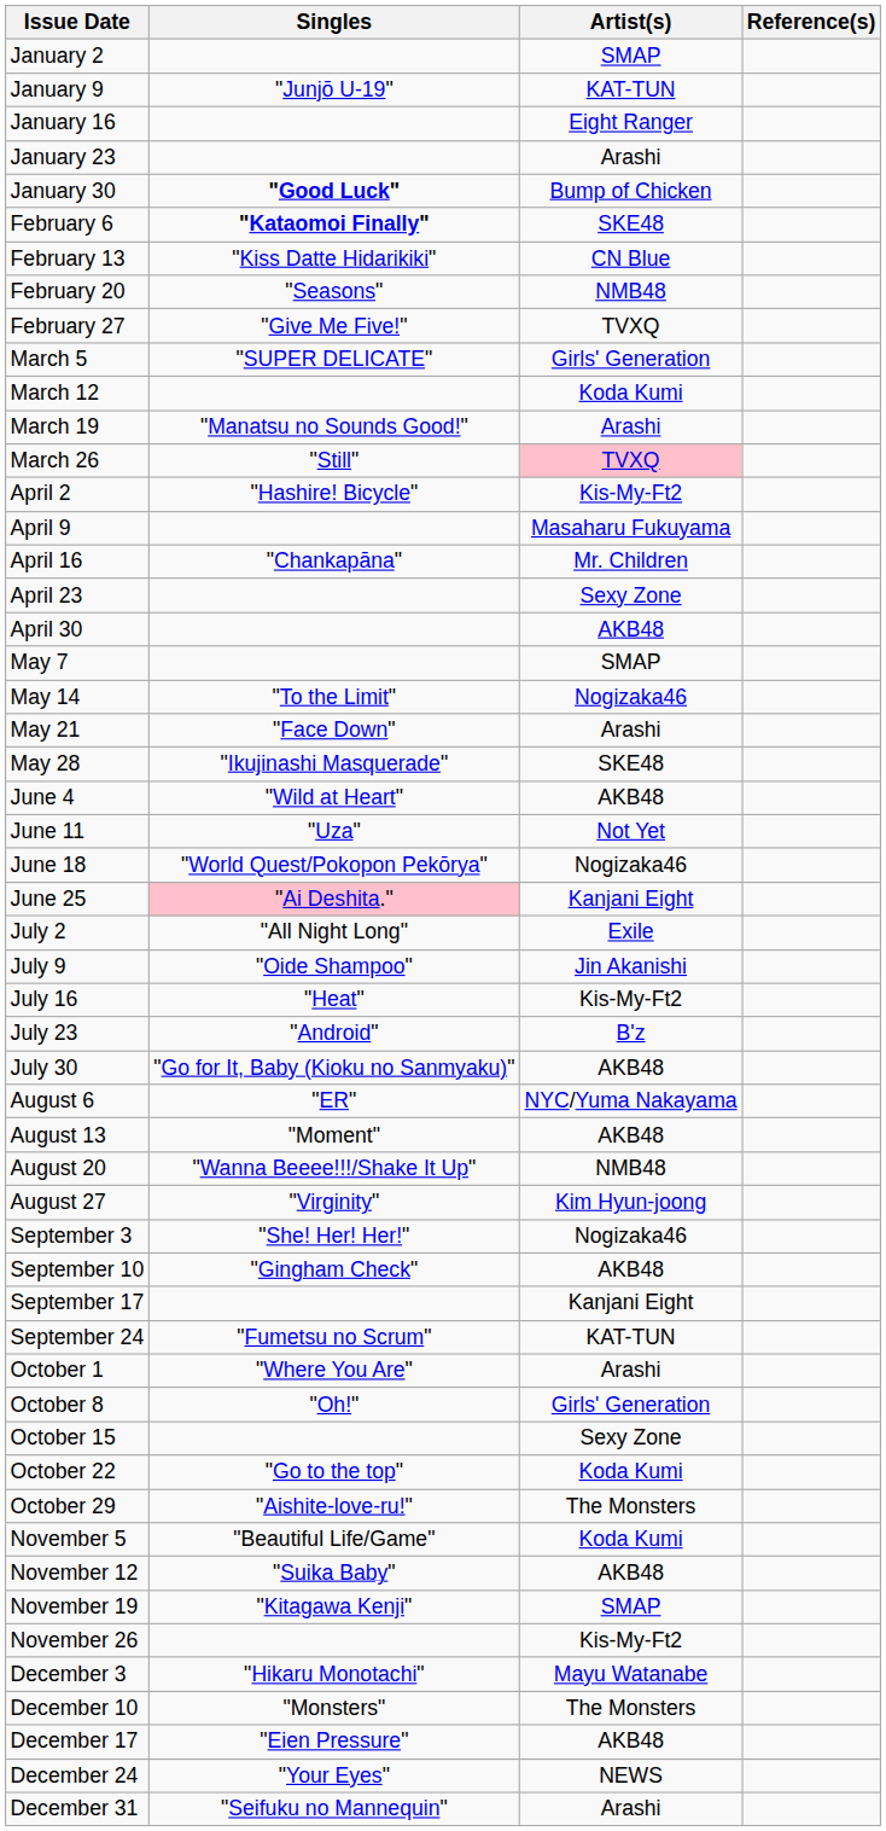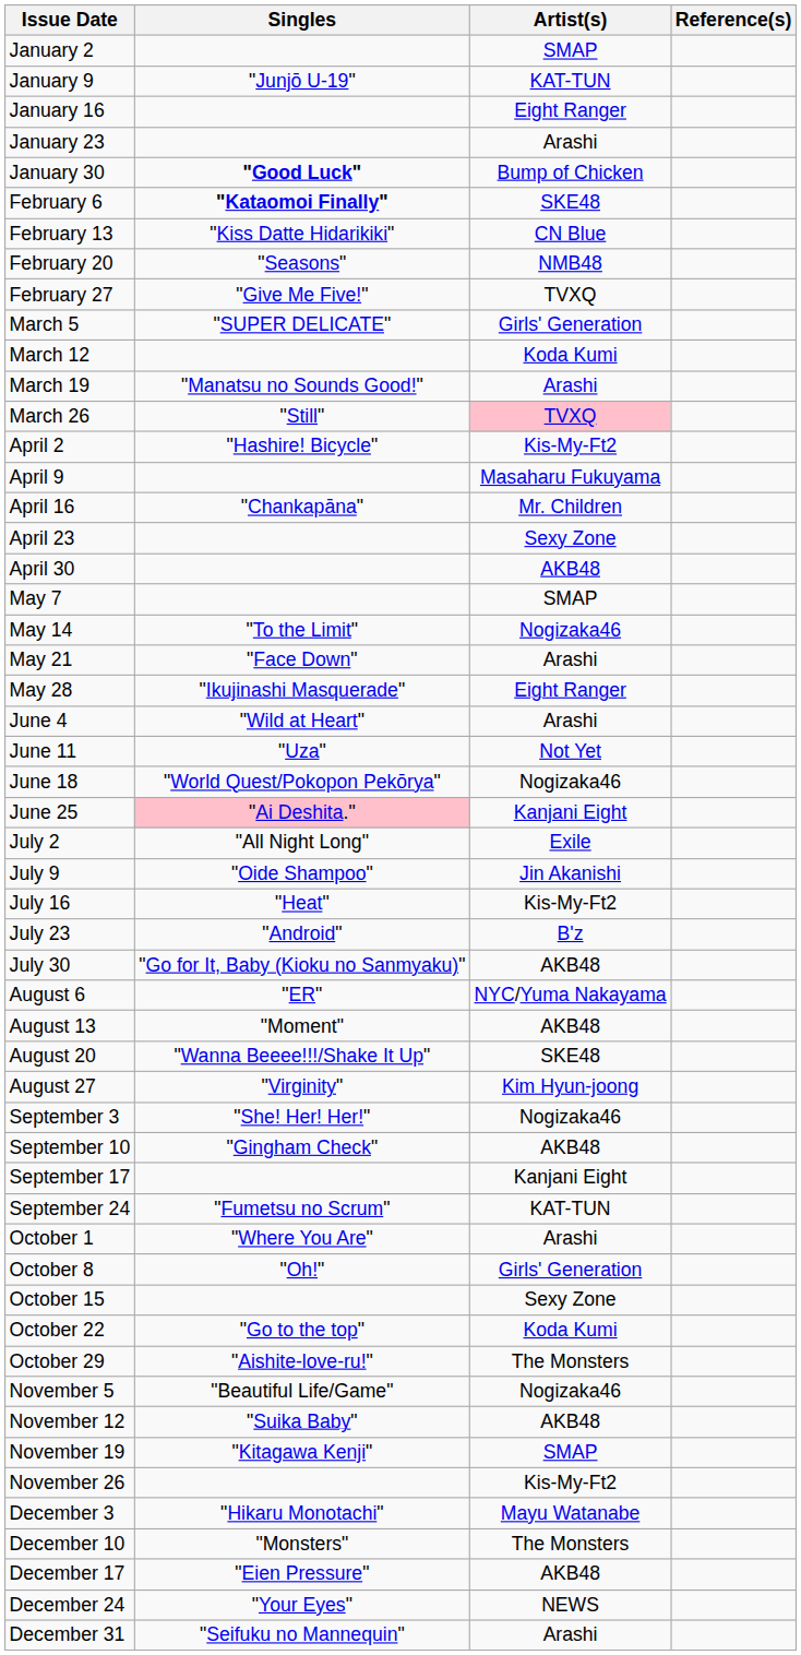May 28 | Artist(s): SKE48 -> Eight Ranger
June 4 | Artist(s): AKB48 -> Arashi
August 20 | Artist(s): NMB48 -> SKE48
November 5 | Artist(s): Koda Kumi -> Nogizaka46
